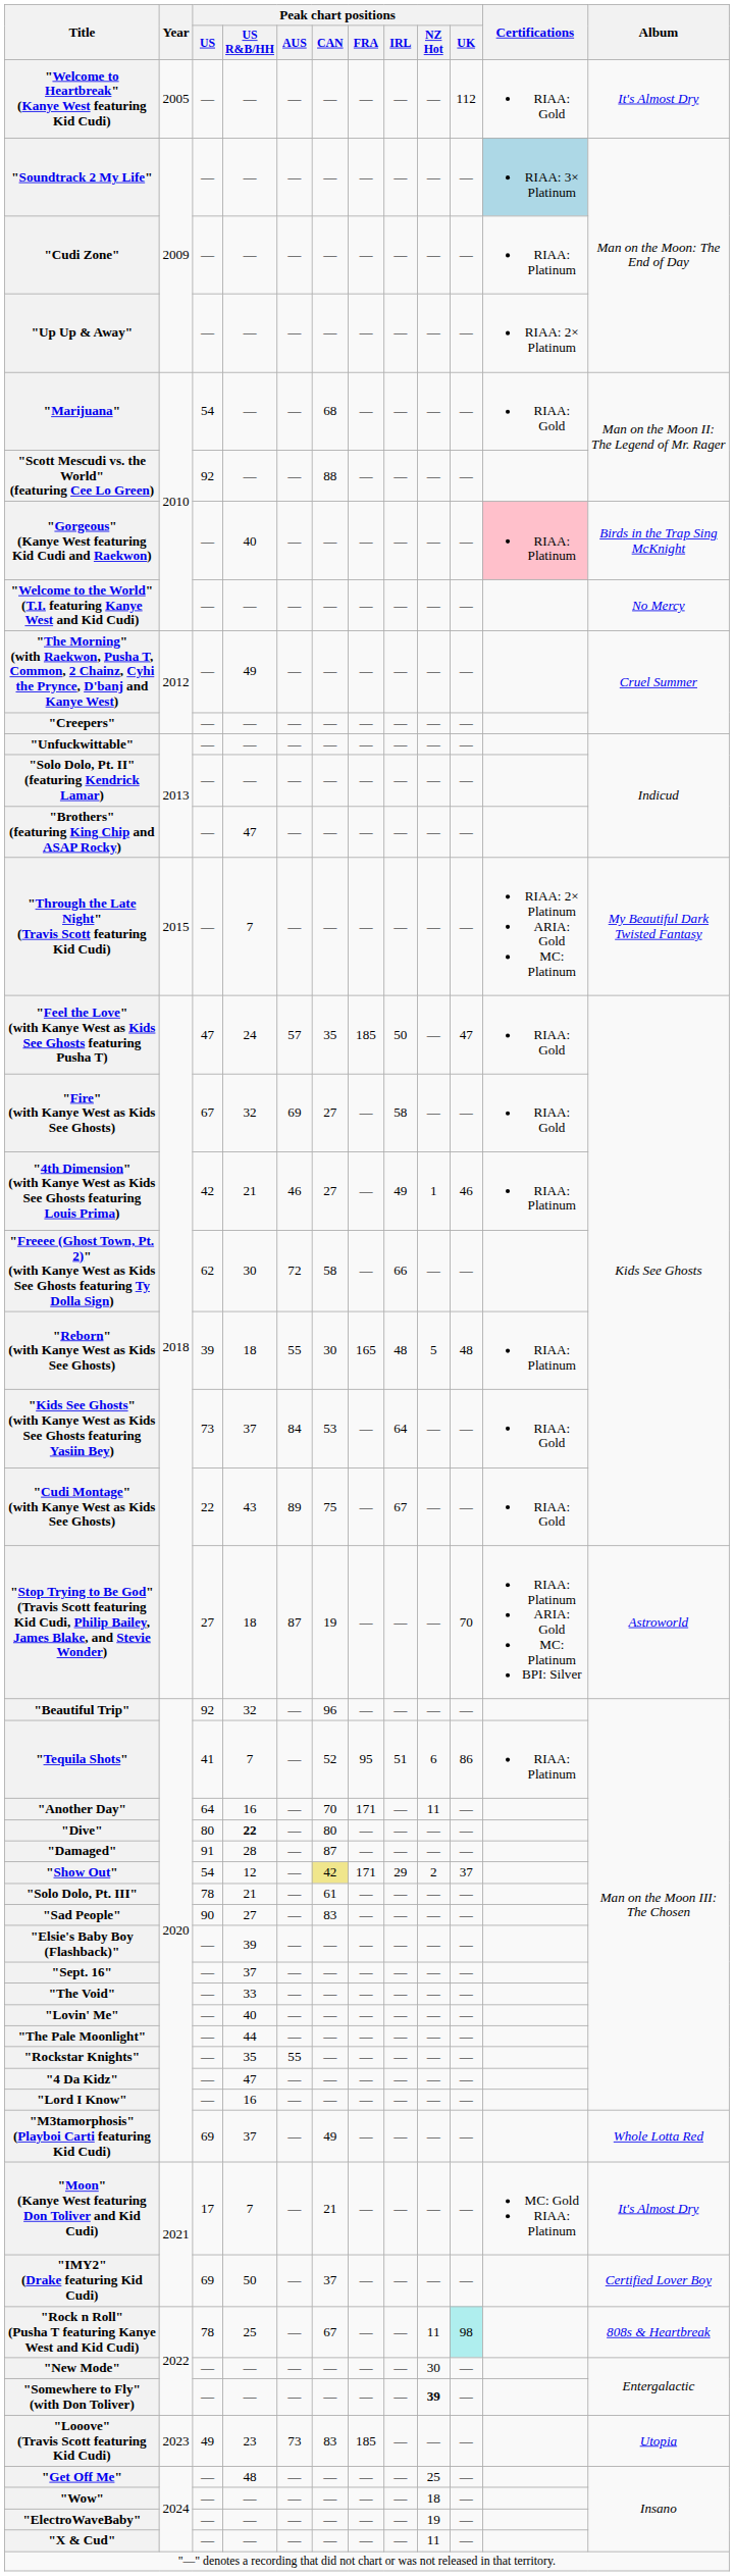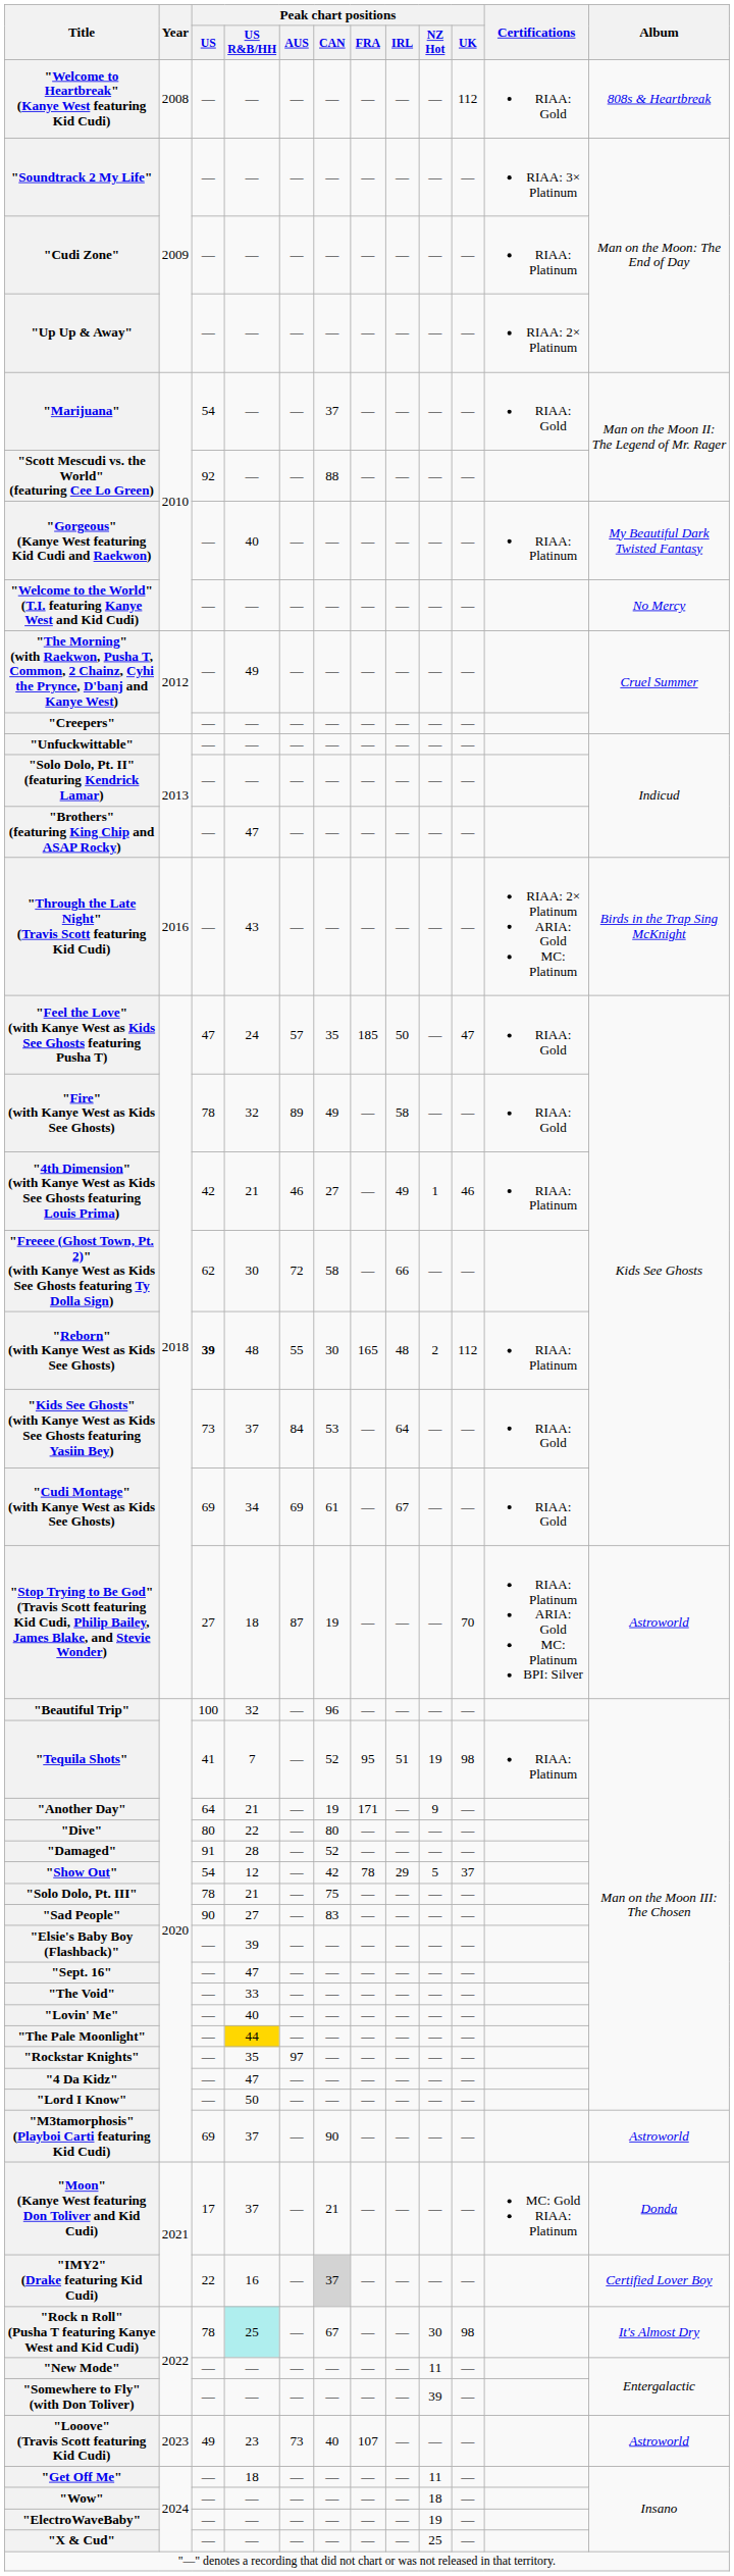"Welcome to Heartbreak" (Kanye West featuring Kid Cudi) | Year: 2005 -> 2008
"Welcome to Heartbreak" (Kanye West featuring Kid Cudi) | Album: It's Almost Dry -> 808s & Heartbreak
"Soundtrack 2 My Life" | Certifications: lightblue background -> no background
"Marijuana" | Peak chart positions / CAN: 68 -> 37
"Gorgeous" (Kanye West featuring Kid Cudi and Raekwon) | Certifications: pink background -> no background
"Gorgeous" (Kanye West featuring Kid Cudi and Raekwon) | Album: Birds in the Trap Sing McKnight -> My Beautiful Dark Twisted Fantasy
"Through the Late Night" (Travis Scott featuring Kid Cudi) | Year: 2015 -> 2016
"Through the Late Night" (Travis Scott featuring Kid Cudi) | Peak chart positions / US R&B/HH: 7 -> 43
"Through the Late Night" (Travis Scott featuring Kid Cudi) | Album: My Beautiful Dark Twisted Fantasy -> Birds in the Trap Sing McKnight
"Fire" (with Kanye West as Kids See Ghosts) | Peak chart positions / US: 67 -> 78
"Fire" (with Kanye West as Kids See Ghosts) | Peak chart positions / AUS: 69 -> 89
"Fire" (with Kanye West as Kids See Ghosts) | Peak chart positions / CAN: 27 -> 49
"Reborn" (with Kanye West as Kids See Ghosts) | Peak chart positions / US: normal -> bold
"Reborn" (with Kanye West as Kids See Ghosts) | Peak chart positions / US R&B/HH: 18 -> 48
"Reborn" (with Kanye West as Kids See Ghosts) | Peak chart positions / NZ Hot: 5 -> 2
"Reborn" (with Kanye West as Kids See Ghosts) | Peak chart positions / UK: 48 -> 112
"Cudi Montage" (with Kanye West as Kids See Ghosts) | Peak chart positions / US: 22 -> 69
"Cudi Montage" (with Kanye West as Kids See Ghosts) | Peak chart positions / US R&B/HH: 43 -> 34
"Cudi Montage" (with Kanye West as Kids See Ghosts) | Peak chart positions / AUS: 89 -> 69
"Cudi Montage" (with Kanye West as Kids See Ghosts) | Peak chart positions / CAN: 75 -> 61
"Beautiful Trip" | Peak chart positions / US: 92 -> 100
"Tequila Shots" | Peak chart positions / NZ Hot: 6 -> 19
"Tequila Shots" | Peak chart positions / UK: 86 -> 98
"Another Day" | Peak chart positions / US R&B/HH: 16 -> 21
"Another Day" | Peak chart positions / CAN: 70 -> 19
"Another Day" | Peak chart positions / NZ Hot: 11 -> 9
"Dive" | Peak chart positions / US R&B/HH: bold -> normal
"Damaged" | Peak chart positions / CAN: 87 -> 52
"Show Out" | Peak chart positions / CAN: khaki background -> no background
"Show Out" | Peak chart positions / FRA: 171 -> 78
"Show Out" | Peak chart positions / NZ Hot: 2 -> 5
"Solo Dolo, Pt. III" | Peak chart positions / CAN: 61 -> 75
"Sept. 16" | Peak chart positions / US R&B/HH: 37 -> 47
"The Pale Moonlight" | Peak chart positions / US R&B/HH: no background -> gold background
"Rockstar Knights" | Peak chart positions / AUS: 55 -> 97
"Lord I Know" | Peak chart positions / US R&B/HH: 16 -> 50
"M3tamorphosis" (Playboi Carti featuring Kid Cudi) | Peak chart positions / CAN: 49 -> 90
"M3tamorphosis" (Playboi Carti featuring Kid Cudi) | Album: Whole Lotta Red -> Astroworld
"Moon" (Kanye West featuring Don Toliver and Kid Cudi) | Peak chart positions / US R&B/HH: 7 -> 37
"Moon" (Kanye West featuring Don Toliver and Kid Cudi) | Album: It's Almost Dry -> Donda
"IMY2" (Drake featuring Kid Cudi) | Peak chart positions / US: 69 -> 22
"IMY2" (Drake featuring Kid Cudi) | Peak chart positions / US R&B/HH: 50 -> 16
"IMY2" (Drake featuring Kid Cudi) | Peak chart positions / CAN: no background -> lightgrey background
"Rock n Roll" (Pusha T featuring Kanye West and Kid Cudi) | Peak chart positions / US R&B/HH: no background -> paleturquoise background
"Rock n Roll" (Pusha T featuring Kanye West and Kid Cudi) | Peak chart positions / NZ Hot: 11 -> 30
"Rock n Roll" (Pusha T featuring Kanye West and Kid Cudi) | Peak chart positions / UK: paleturquoise background -> no background
"Rock n Roll" (Pusha T featuring Kanye West and Kid Cudi) | Album: 808s & Heartbreak -> It's Almost Dry
"New Mode" | Peak chart positions / NZ Hot: 30 -> 11
"Somewhere to Fly" (with Don Toliver) | Peak chart positions / NZ Hot: bold -> normal
"Looove" (Travis Scott featuring Kid Cudi) | Peak chart positions / CAN: 83 -> 40
"Looove" (Travis Scott featuring Kid Cudi) | Peak chart positions / FRA: 185 -> 107
"Looove" (Travis Scott featuring Kid Cudi) | Album: Utopia -> Astroworld
"Get Off Me" | Peak chart positions / US R&B/HH: 48 -> 18
"Get Off Me" | Peak chart positions / NZ Hot: 25 -> 11
"X & Cud" | Peak chart positions / NZ Hot: 11 -> 25
